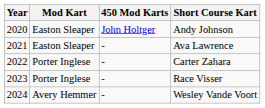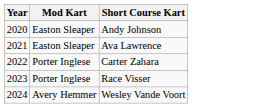- column: 450 Mod Karts | John Holtger | - | - | - | -
